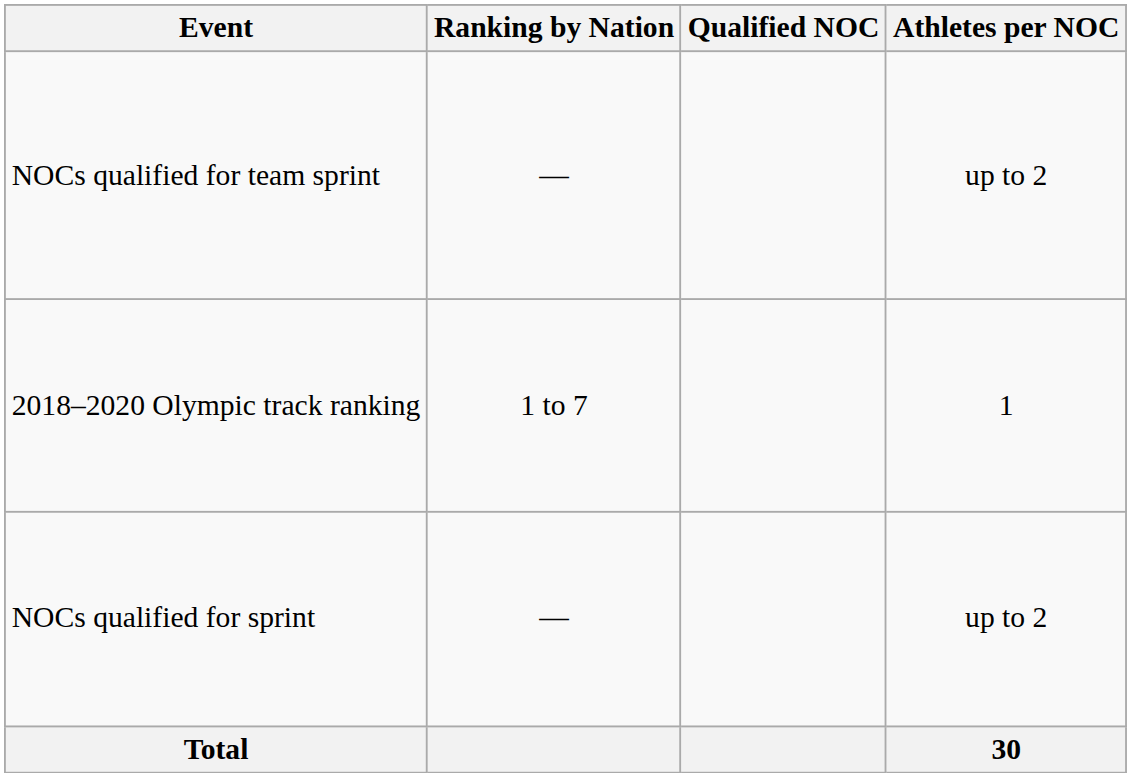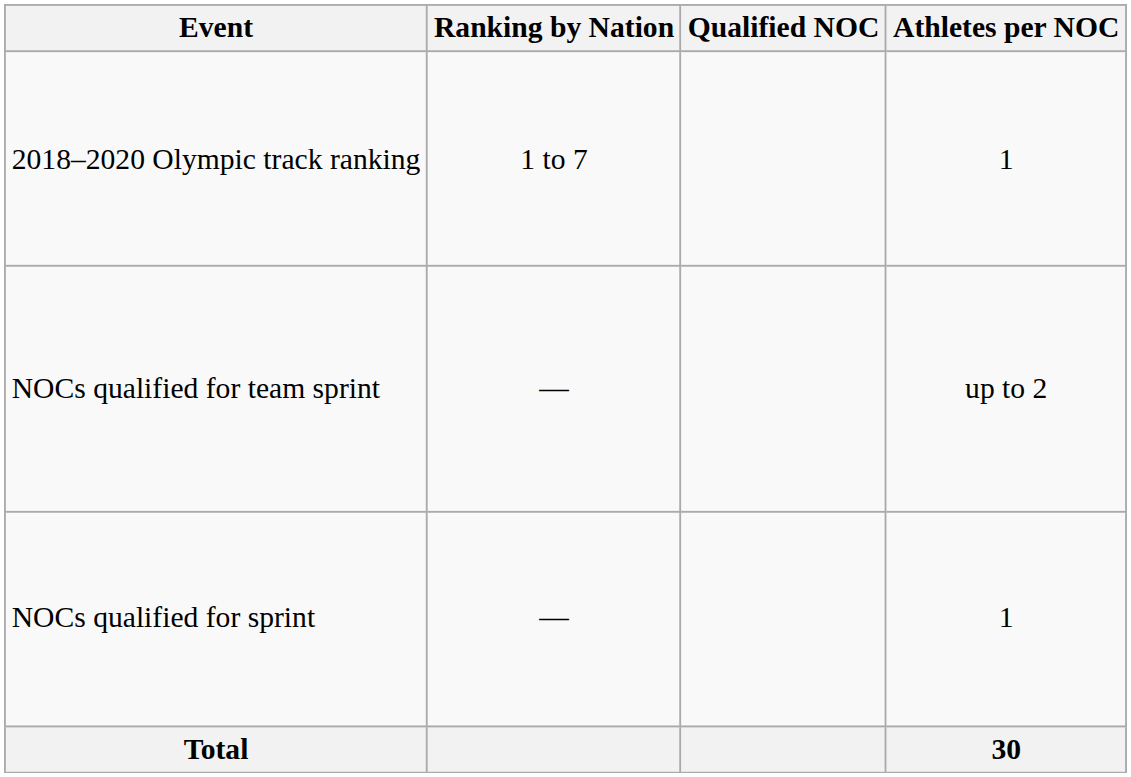rows swapped: NOCs qualified for team sprint <-> 2018–2020 Olympic track ranking
NOCs qualified for sprint | Athletes per NOC: up to 2 -> 1
